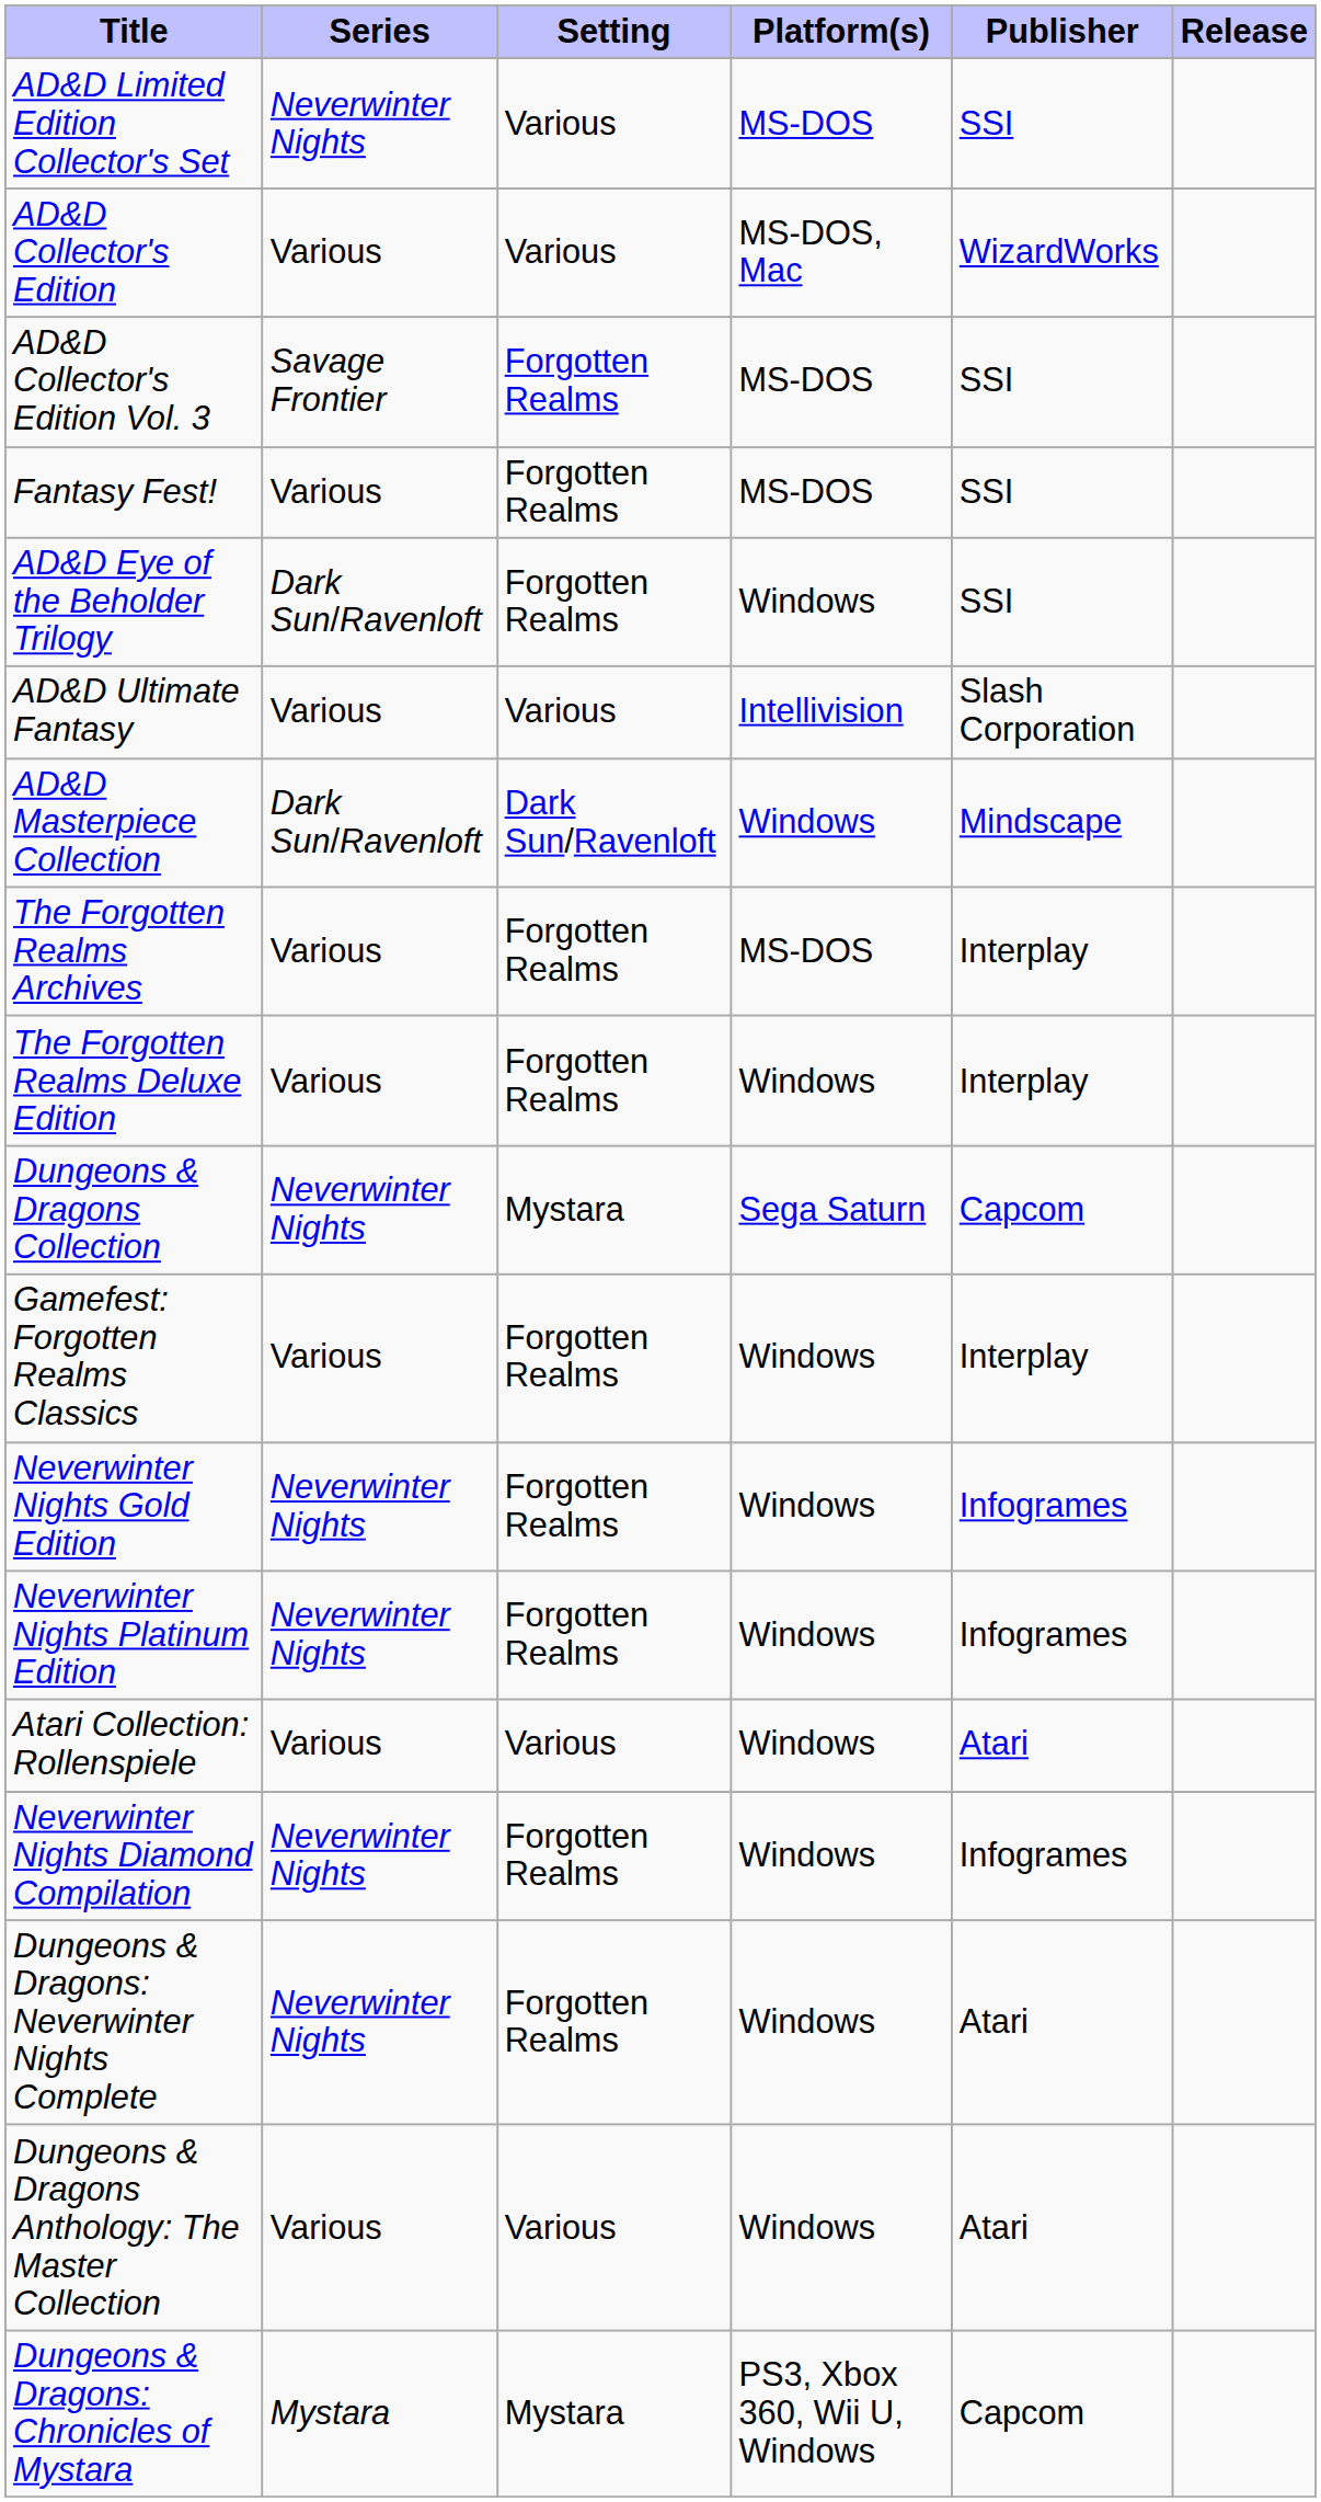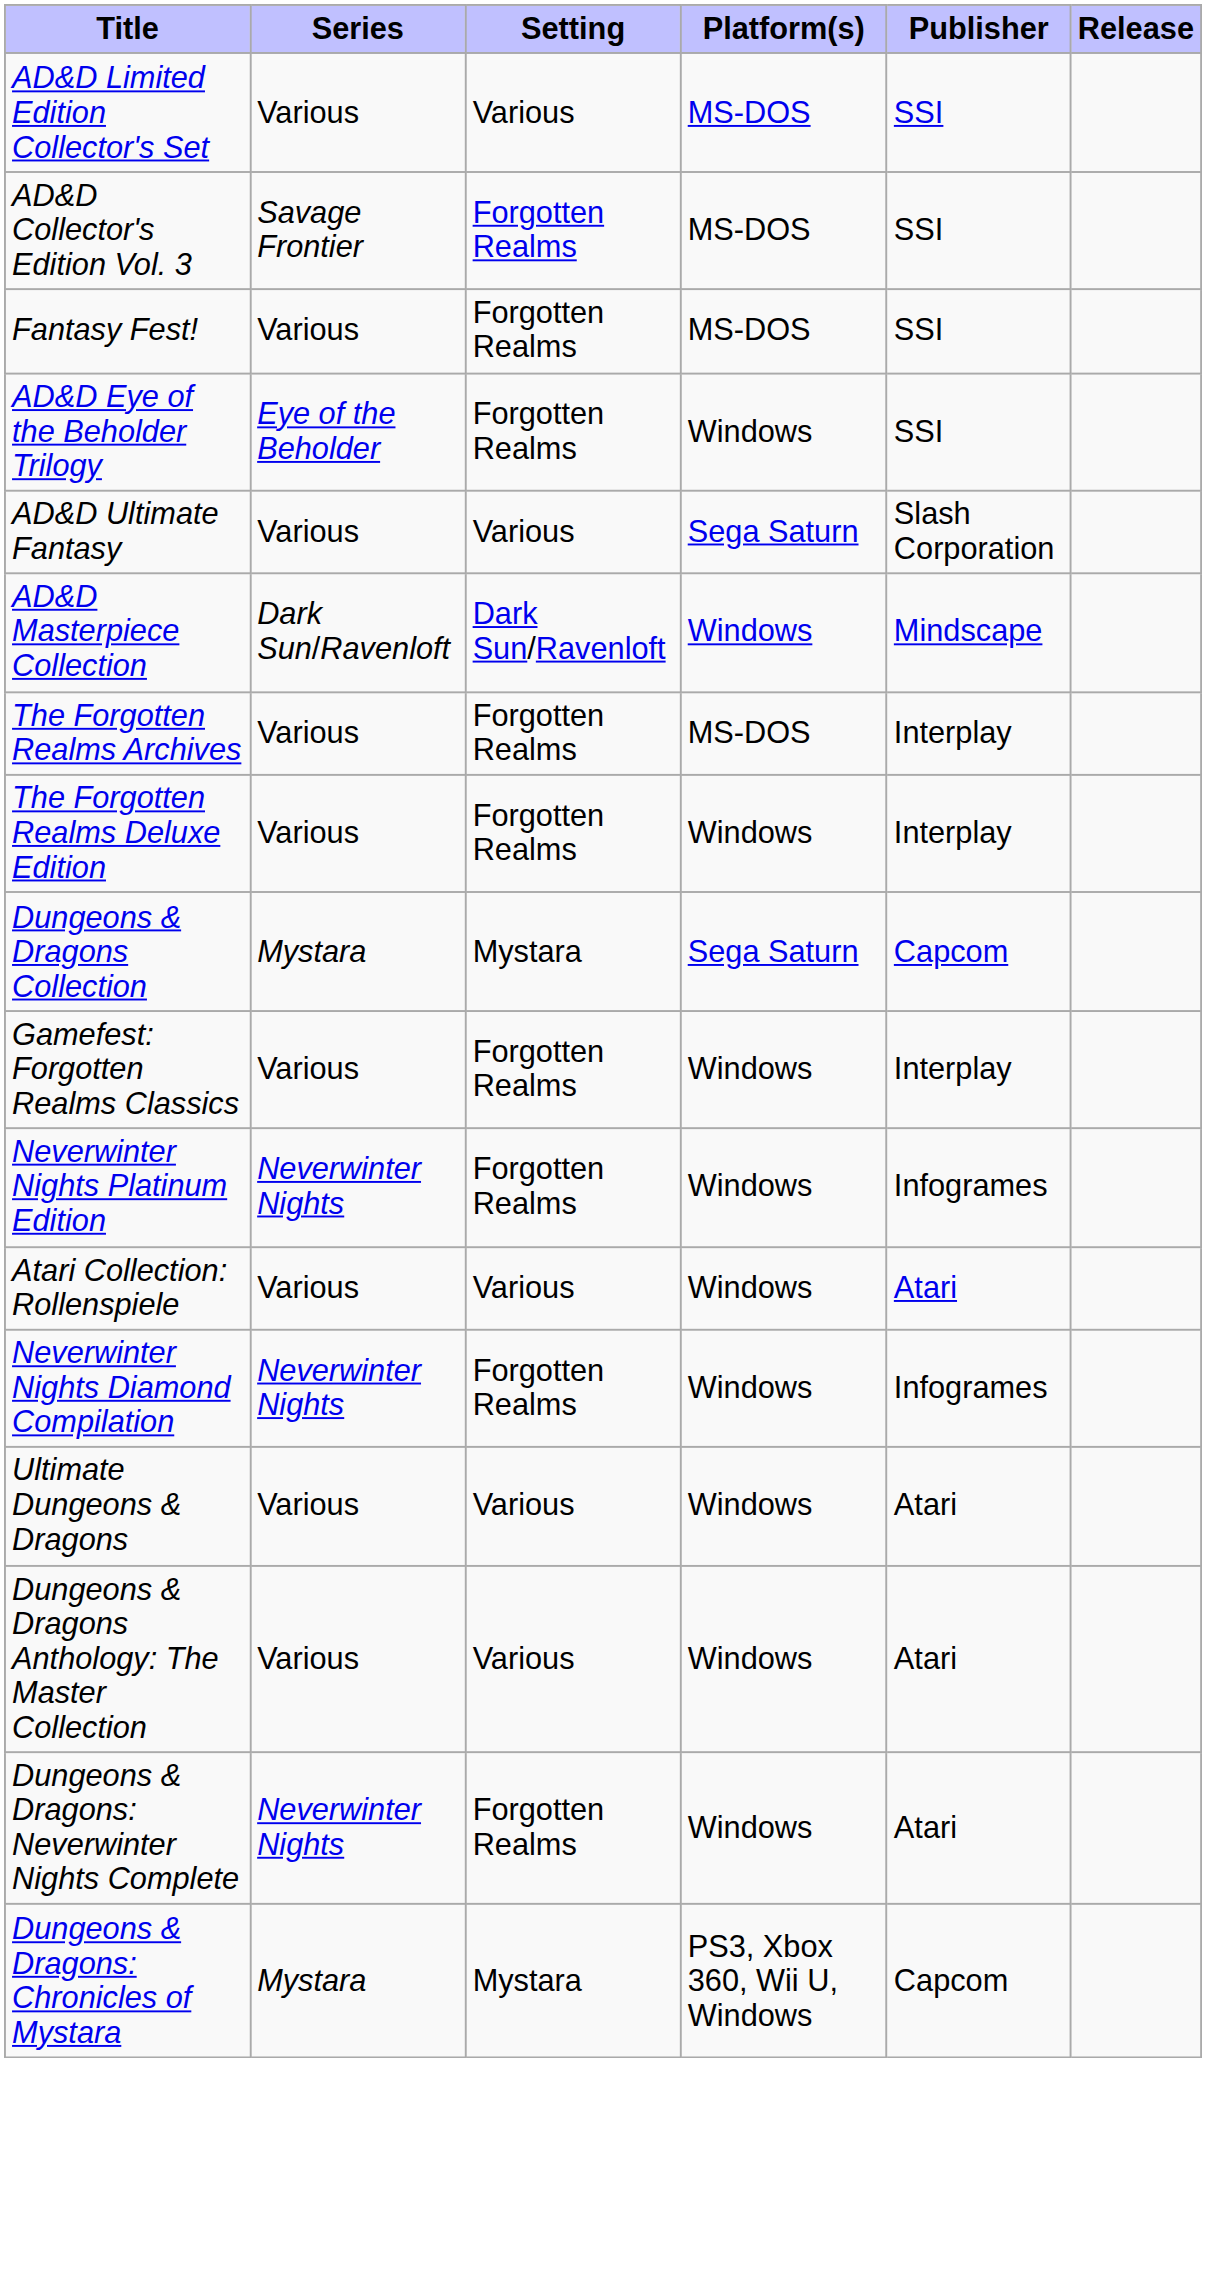AD&D Limited Edition Collector's Set | Series: Neverwinter Nights -> Various
- row: AD&D Collector's Edition | Various | Various | MS-DOS, Mac | WizardWorks
AD&D Eye of the Beholder Trilogy | Series: Dark Sun/Ravenloft -> Eye of the Beholder
AD&D Ultimate Fantasy | Platform(s): Intellivision -> Sega Saturn
Dungeons & Dragons Collection | Series: Neverwinter Nights -> Mystara
- row: Neverwinter Nights Gold Edition | Neverwinter Nights | Forgotten Realms | Windows | Infogrames
+ row: Ultimate Dungeons & Dragons | Various | Various | Windows | Atari
rows swapped: Dungeons & Dragons Anthology: The Master Collection <-> Dungeons & Dragons: Neverwinter Nights Complete
